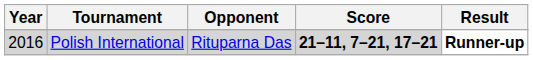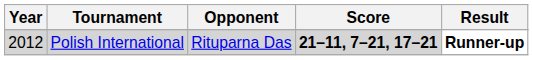Polish International | Year: 2016 -> 2012
